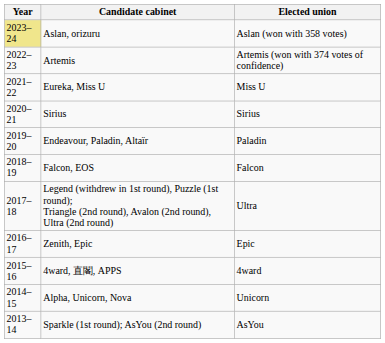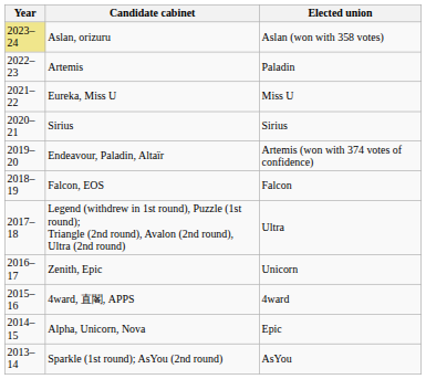Artemis | Elected union: Artemis (won with 374 votes of confidence) -> Paladin
Endeavour, Paladin, Altaïr | Elected union: Paladin -> Artemis (won with 374 votes of confidence)
Zenith, Epic | Elected union: Epic -> Unicorn
Alpha, Unicorn, Nova | Elected union: Unicorn -> Epic
